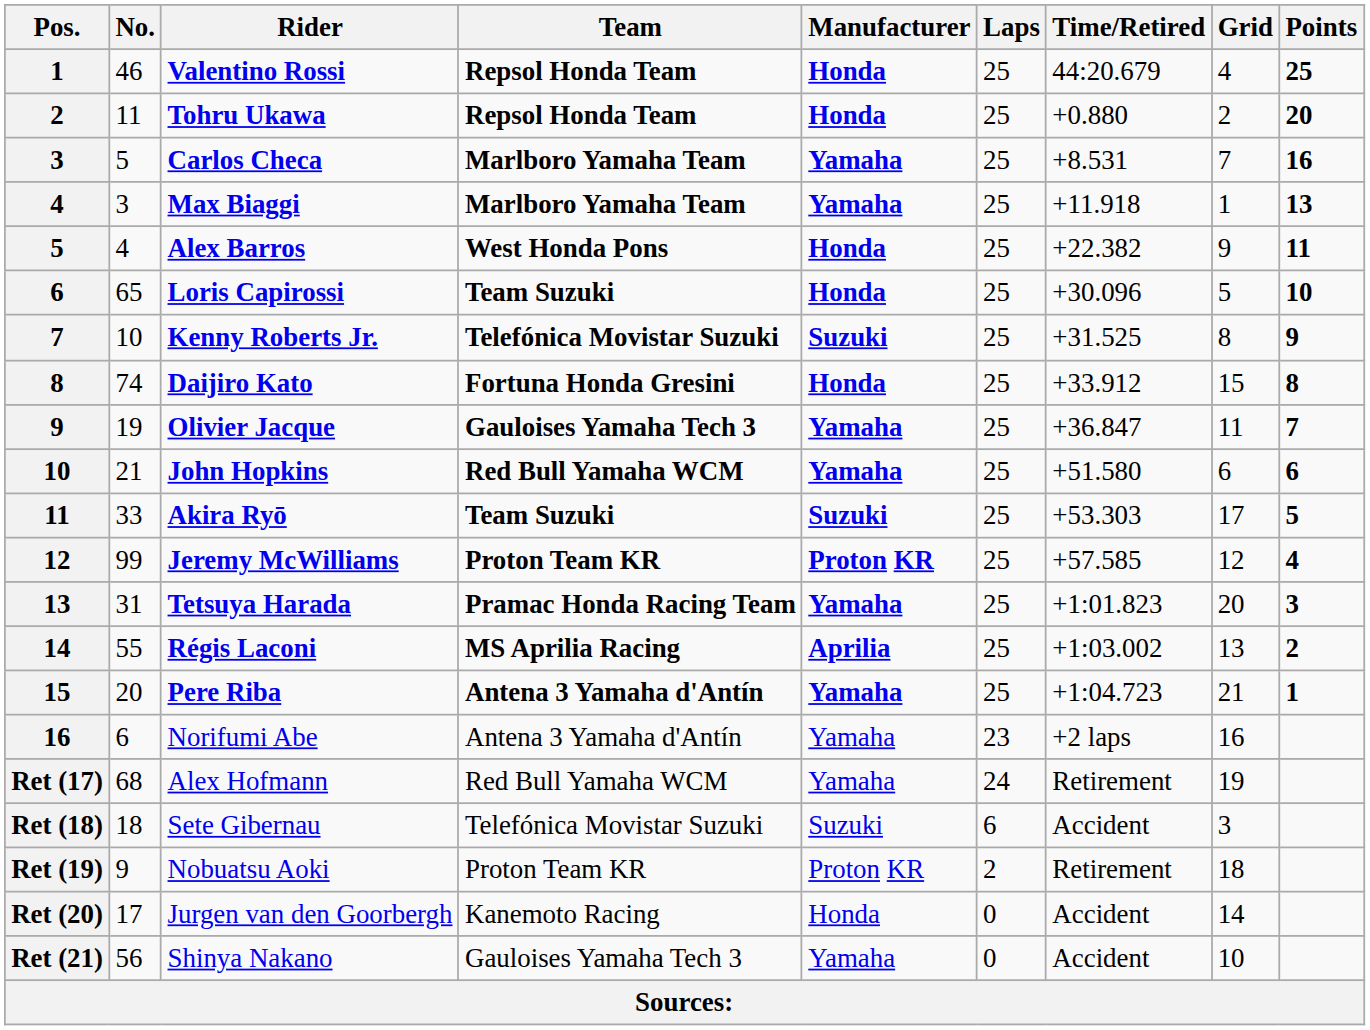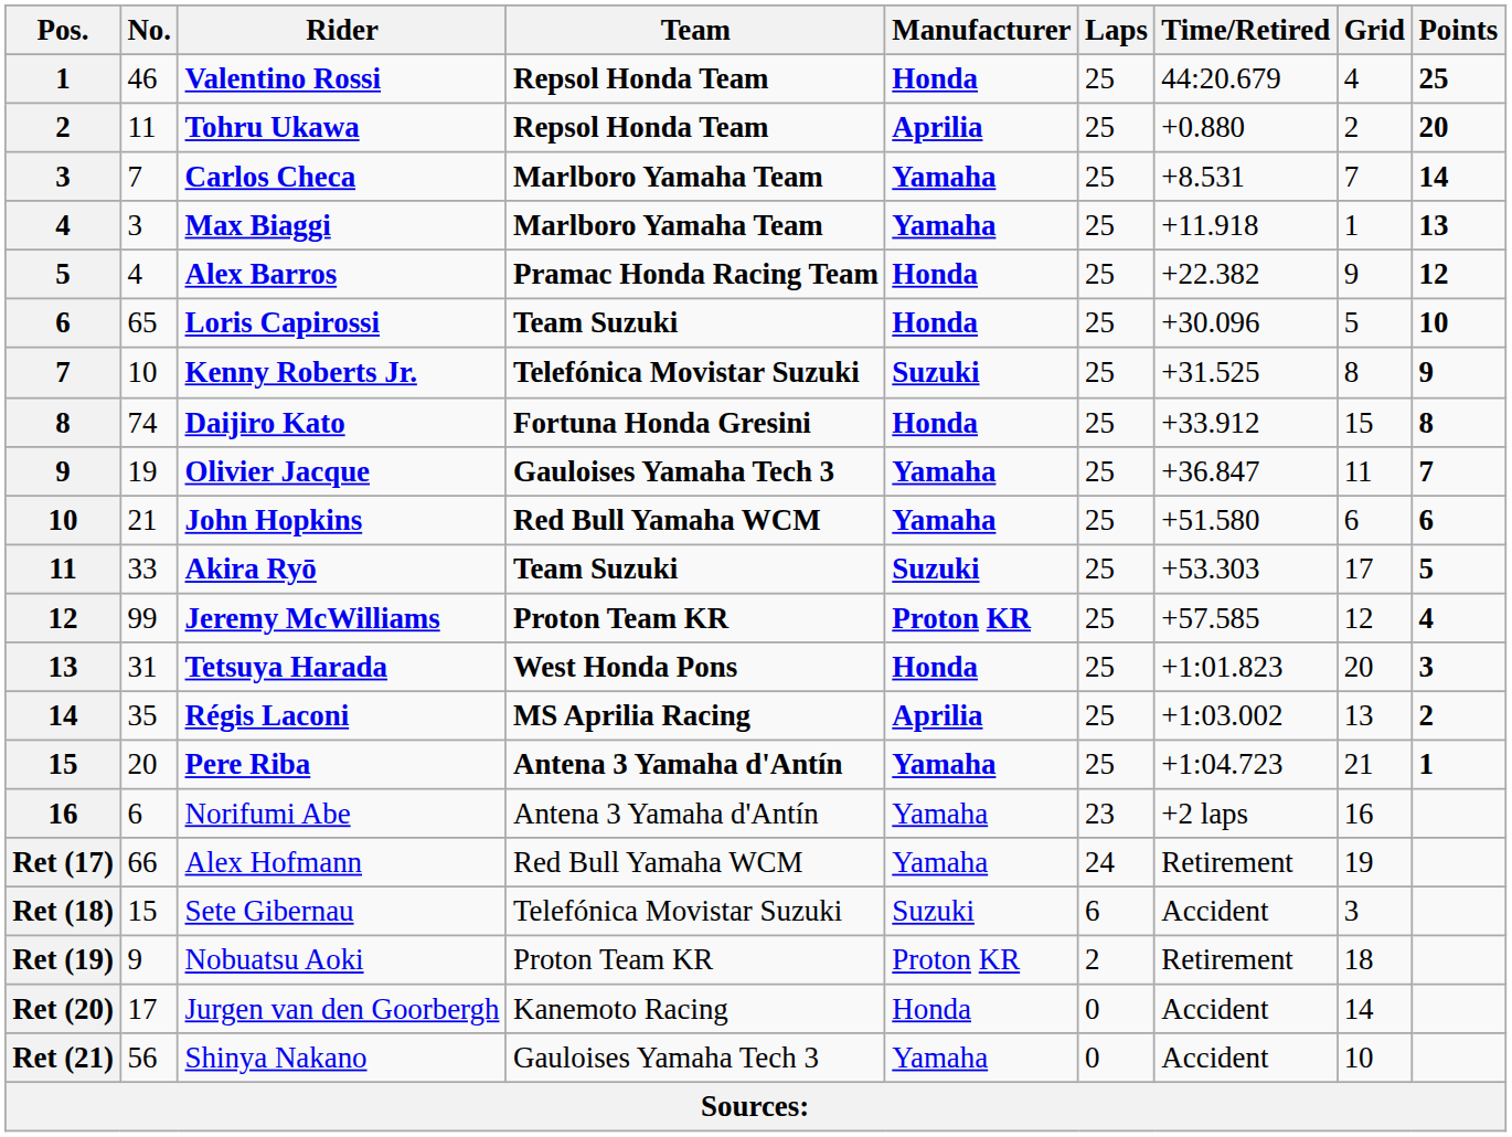Tohru Ukawa | Manufacturer: Honda -> Aprilia
Carlos Checa | No.: 5 -> 7
Carlos Checa | Points: 16 -> 14
Alex Barros | Team: West Honda Pons -> Pramac Honda Racing Team
Alex Barros | Points: 11 -> 12
Tetsuya Harada | Team: Pramac Honda Racing Team -> West Honda Pons
Tetsuya Harada | Manufacturer: Yamaha -> Honda
Régis Laconi | No.: 55 -> 35
Alex Hofmann | No.: 68 -> 66
Sete Gibernau | No.: 18 -> 15
